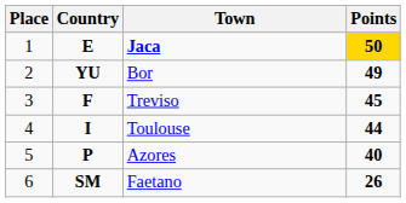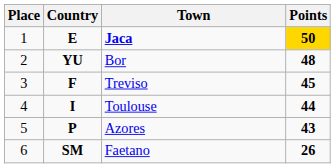Bor | Points: 49 -> 48
Azores | Points: 40 -> 43
